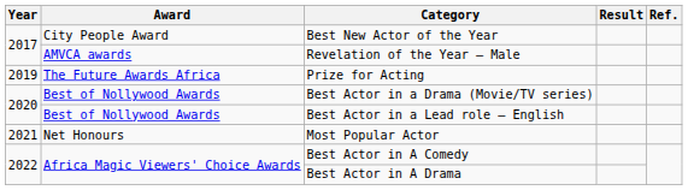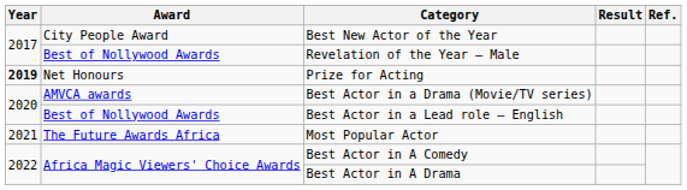Revelation of the Year – Male | Award: AMVCA awards -> Best of Nollywood Awards
Prize for Acting | Year: normal -> bold
Prize for Acting | Award: The Future Awards Africa -> Net Honours
Best Actor in a Drama (Movie/TV series) | Award: Best of Nollywood Awards -> AMVCA awards
Most Popular Actor | Award: Net Honours -> The Future Awards Africa
